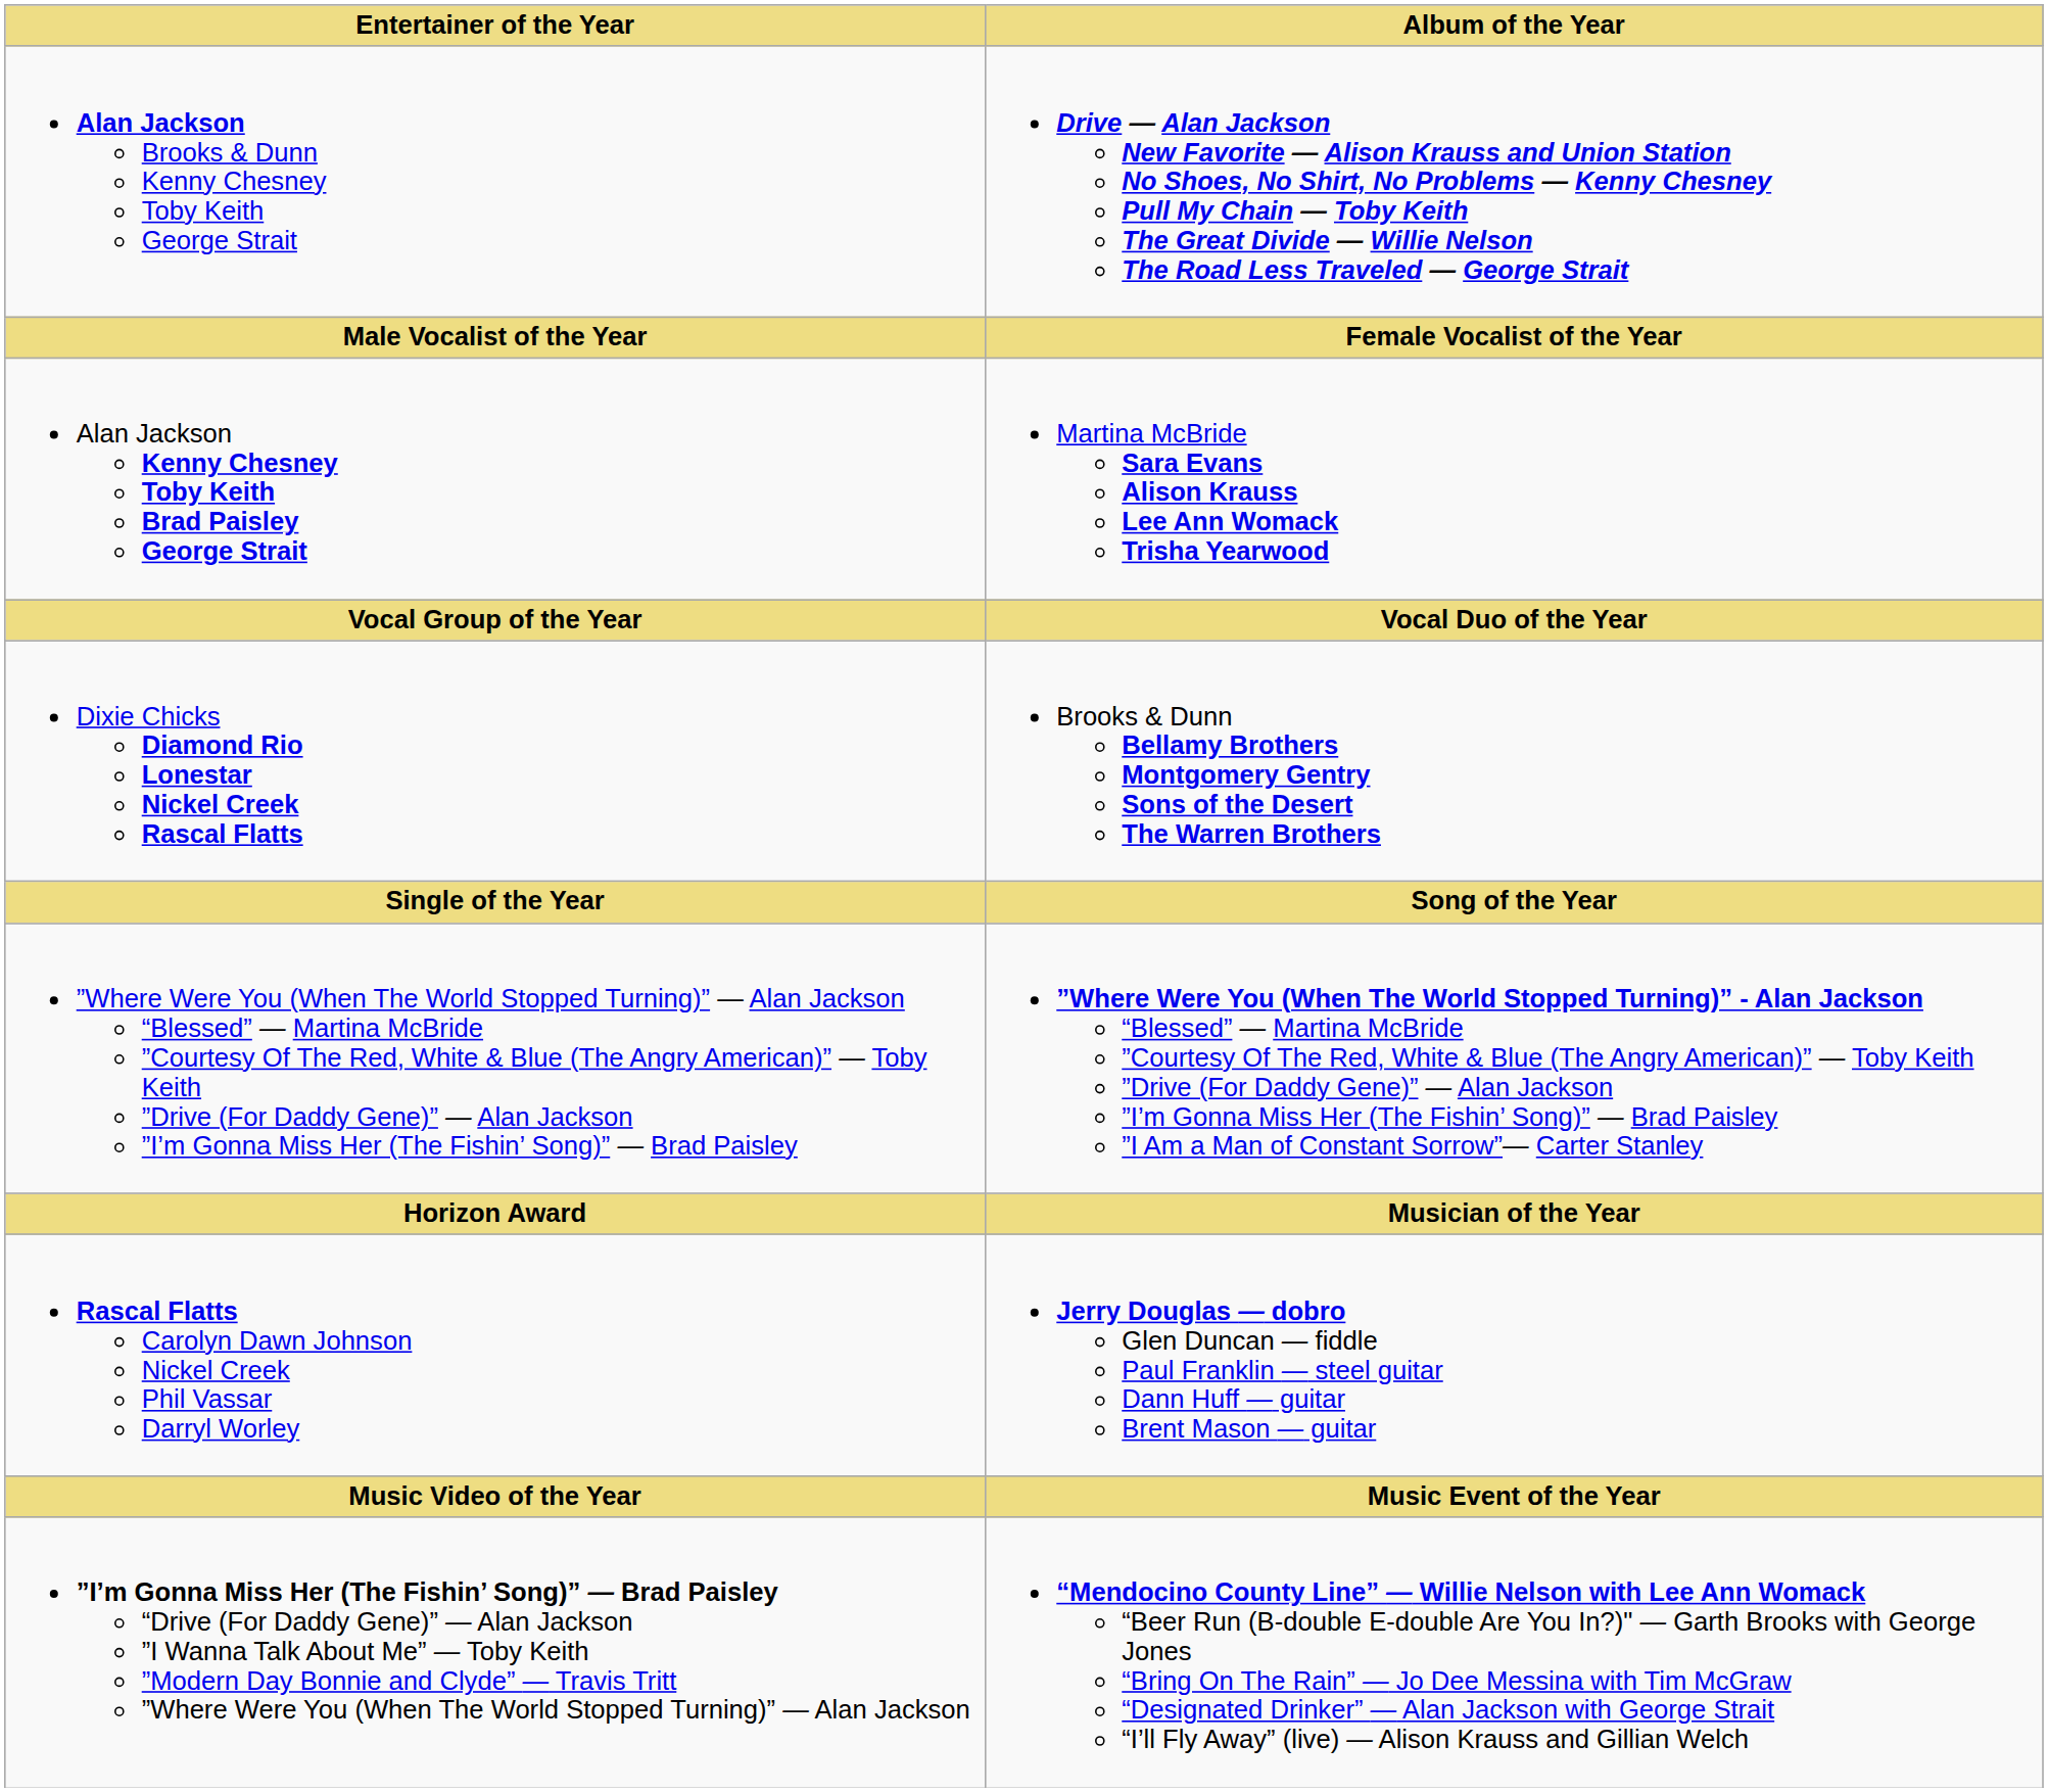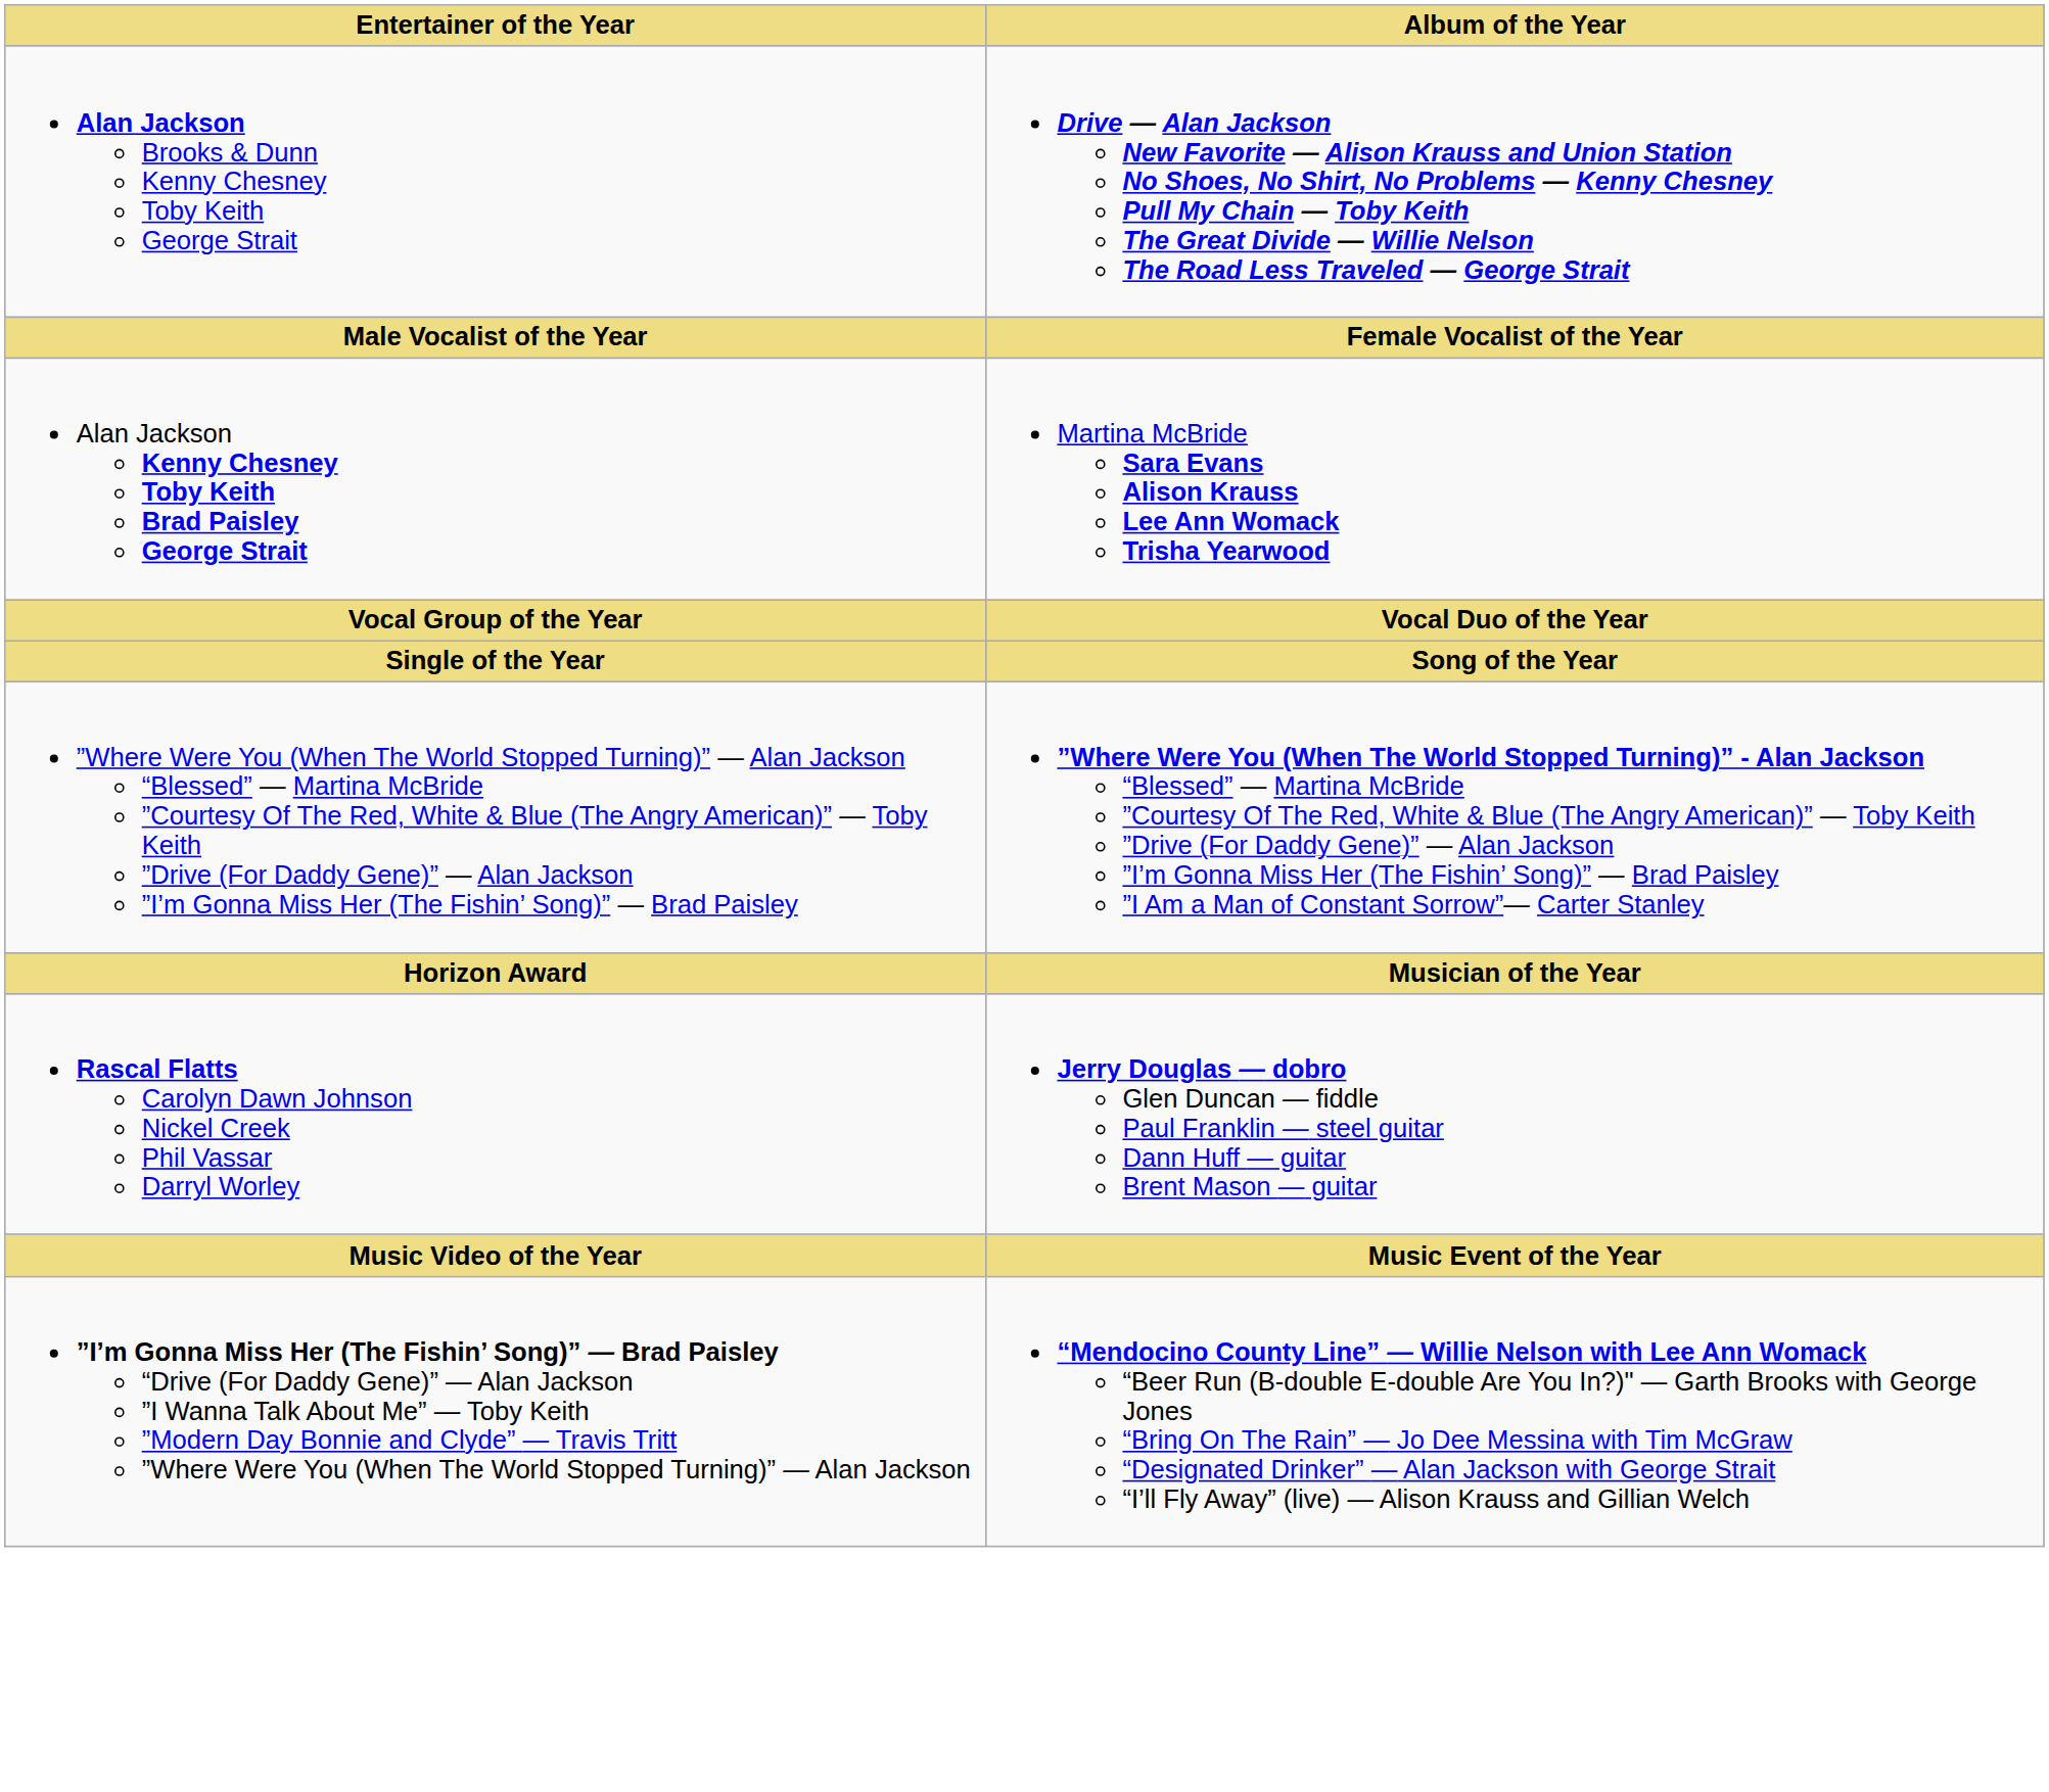- row: Dixie Chicks Diamond Rio Lonestar Nickel Creek Rascal Flatts | Brooks & Dunn Bellamy Brothers Montgomery Gentry Sons of the Desert The Warren Brothers
